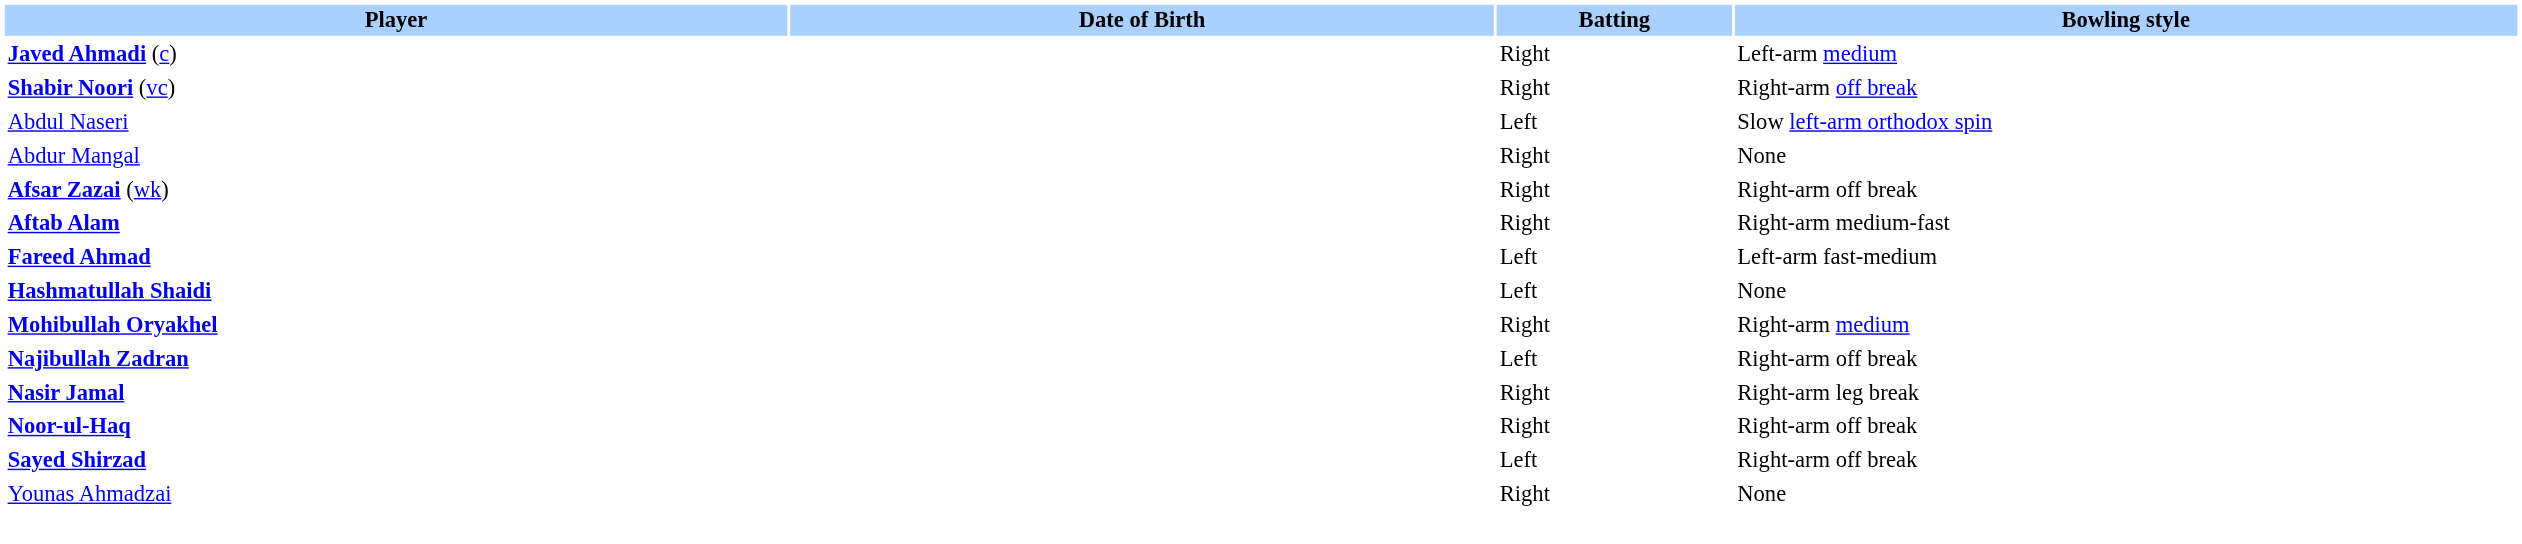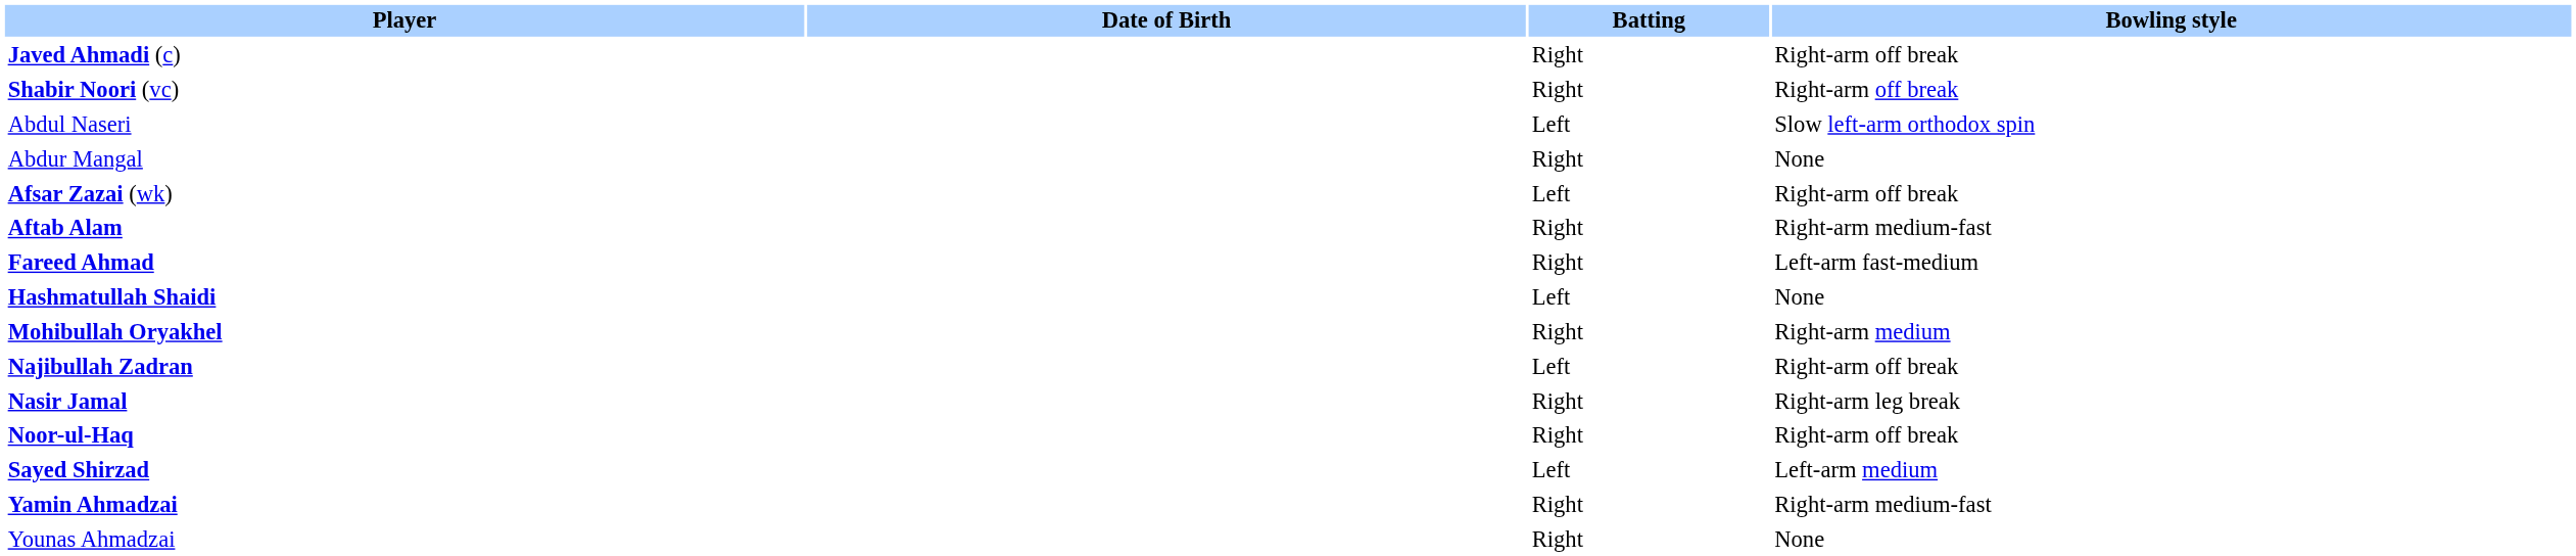Javed Ahmadi (c) | Bowling style: Left-arm medium -> Right-arm off break
Afsar Zazai (wk) | Batting: Right -> Left
Fareed Ahmad | Batting: Left -> Right
Sayed Shirzad | Bowling style: Right-arm off break -> Left-arm medium
+ row: Yamin Ahmadzai | Right | Right-arm medium-fast
